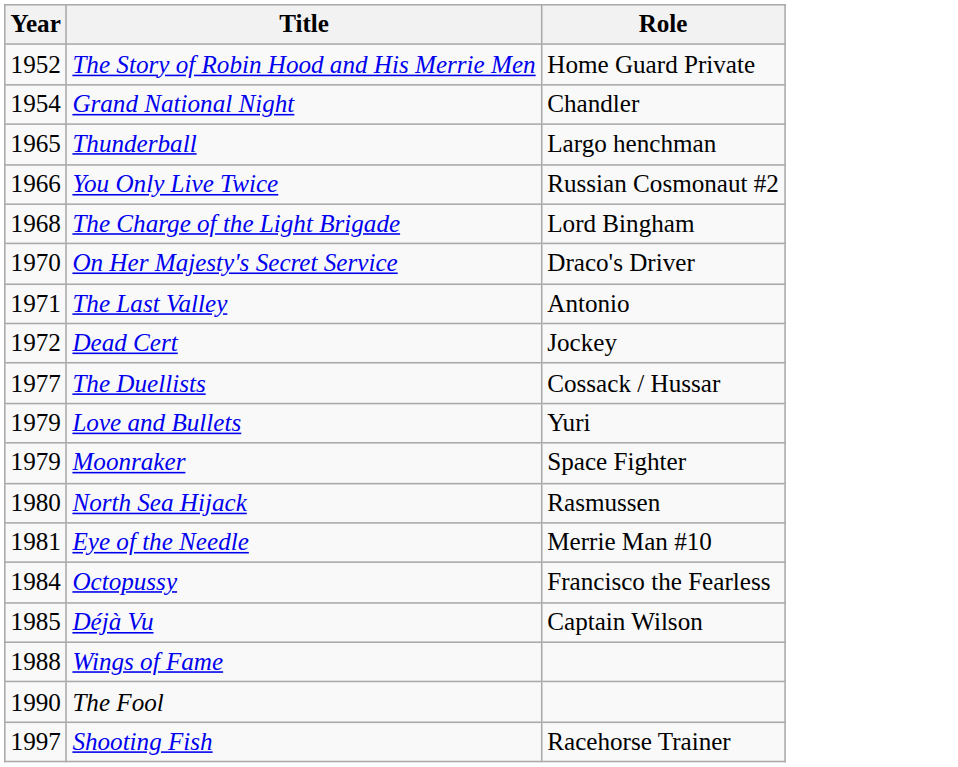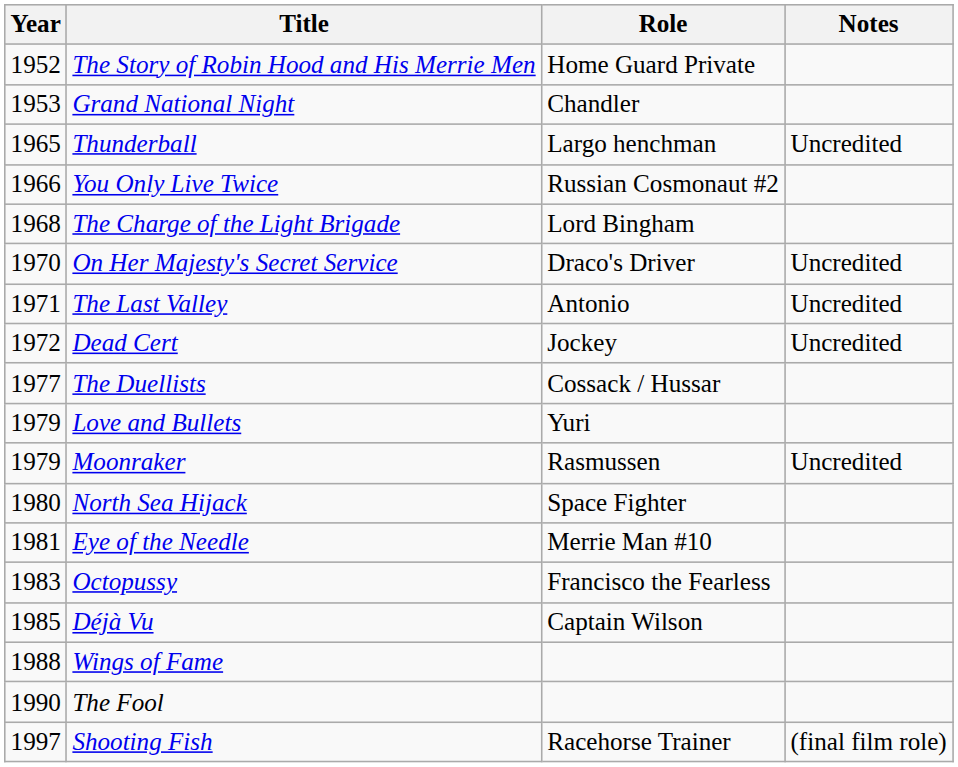+ column: Notes | Uncredited | Uncredited | Uncredited | Uncredited | Uncredited | (final film role)
Grand National Night | Year: 1954 -> 1953
Moonraker | Role: Space Fighter -> Rasmussen
North Sea Hijack | Role: Rasmussen -> Space Fighter
Octopussy | Year: 1984 -> 1983
